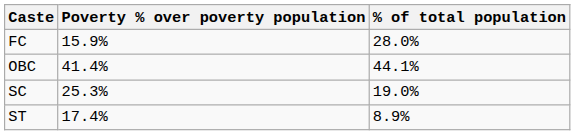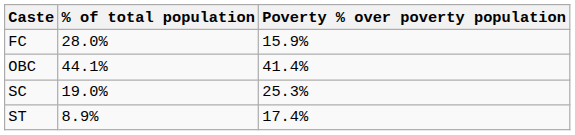columns swapped: % of total population <-> Poverty % over poverty population
